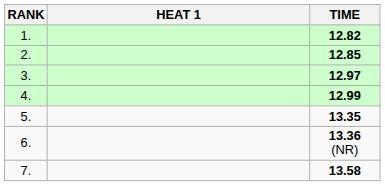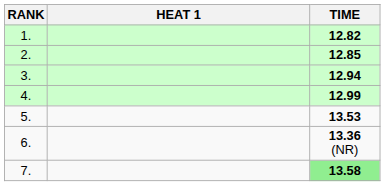3. | TIME: 12.97 -> 12.94
5. | TIME: 13.35 -> 13.53
7. | TIME: no background -> lightgreen background
